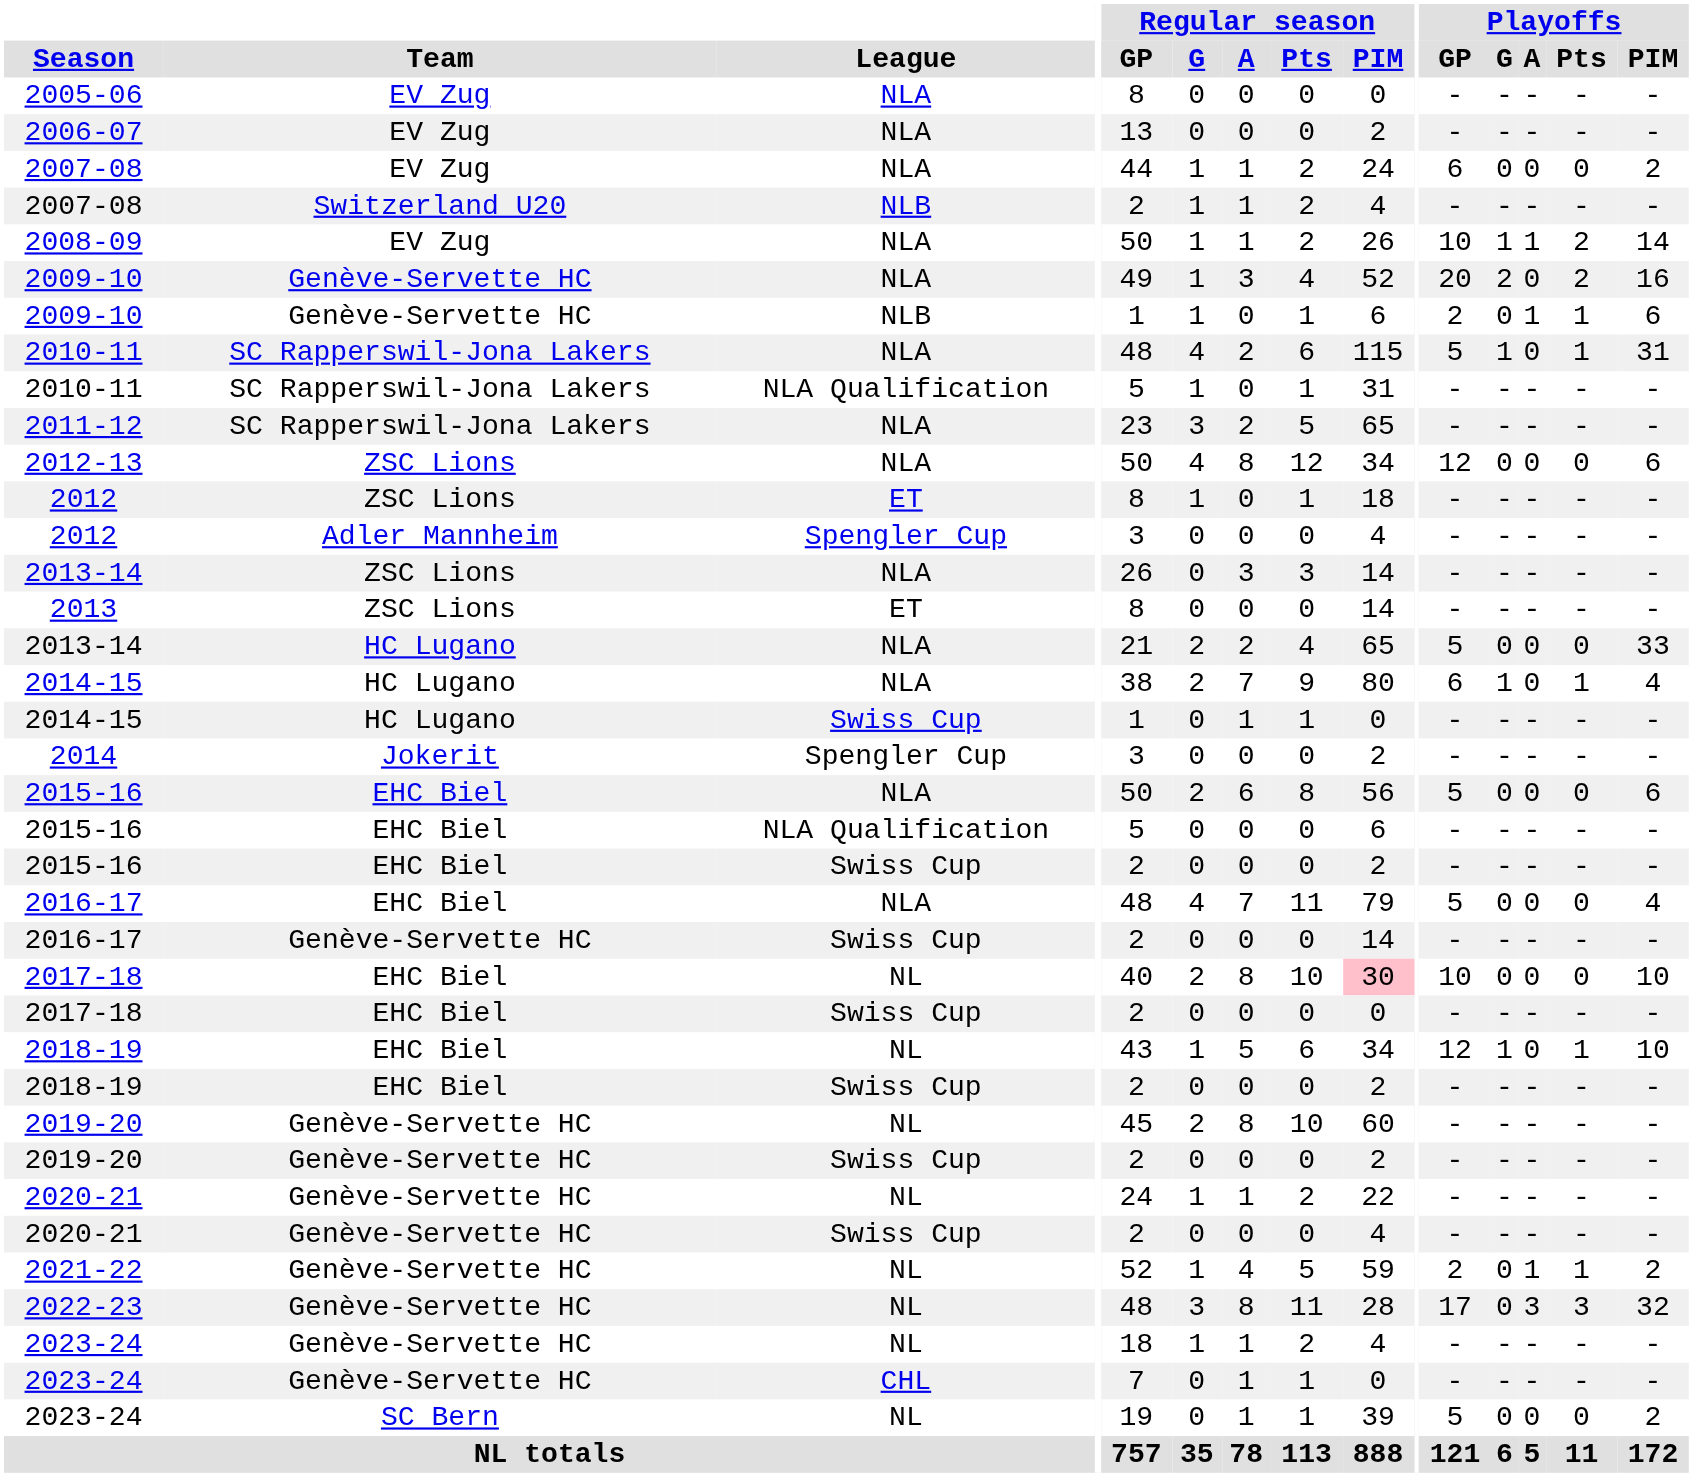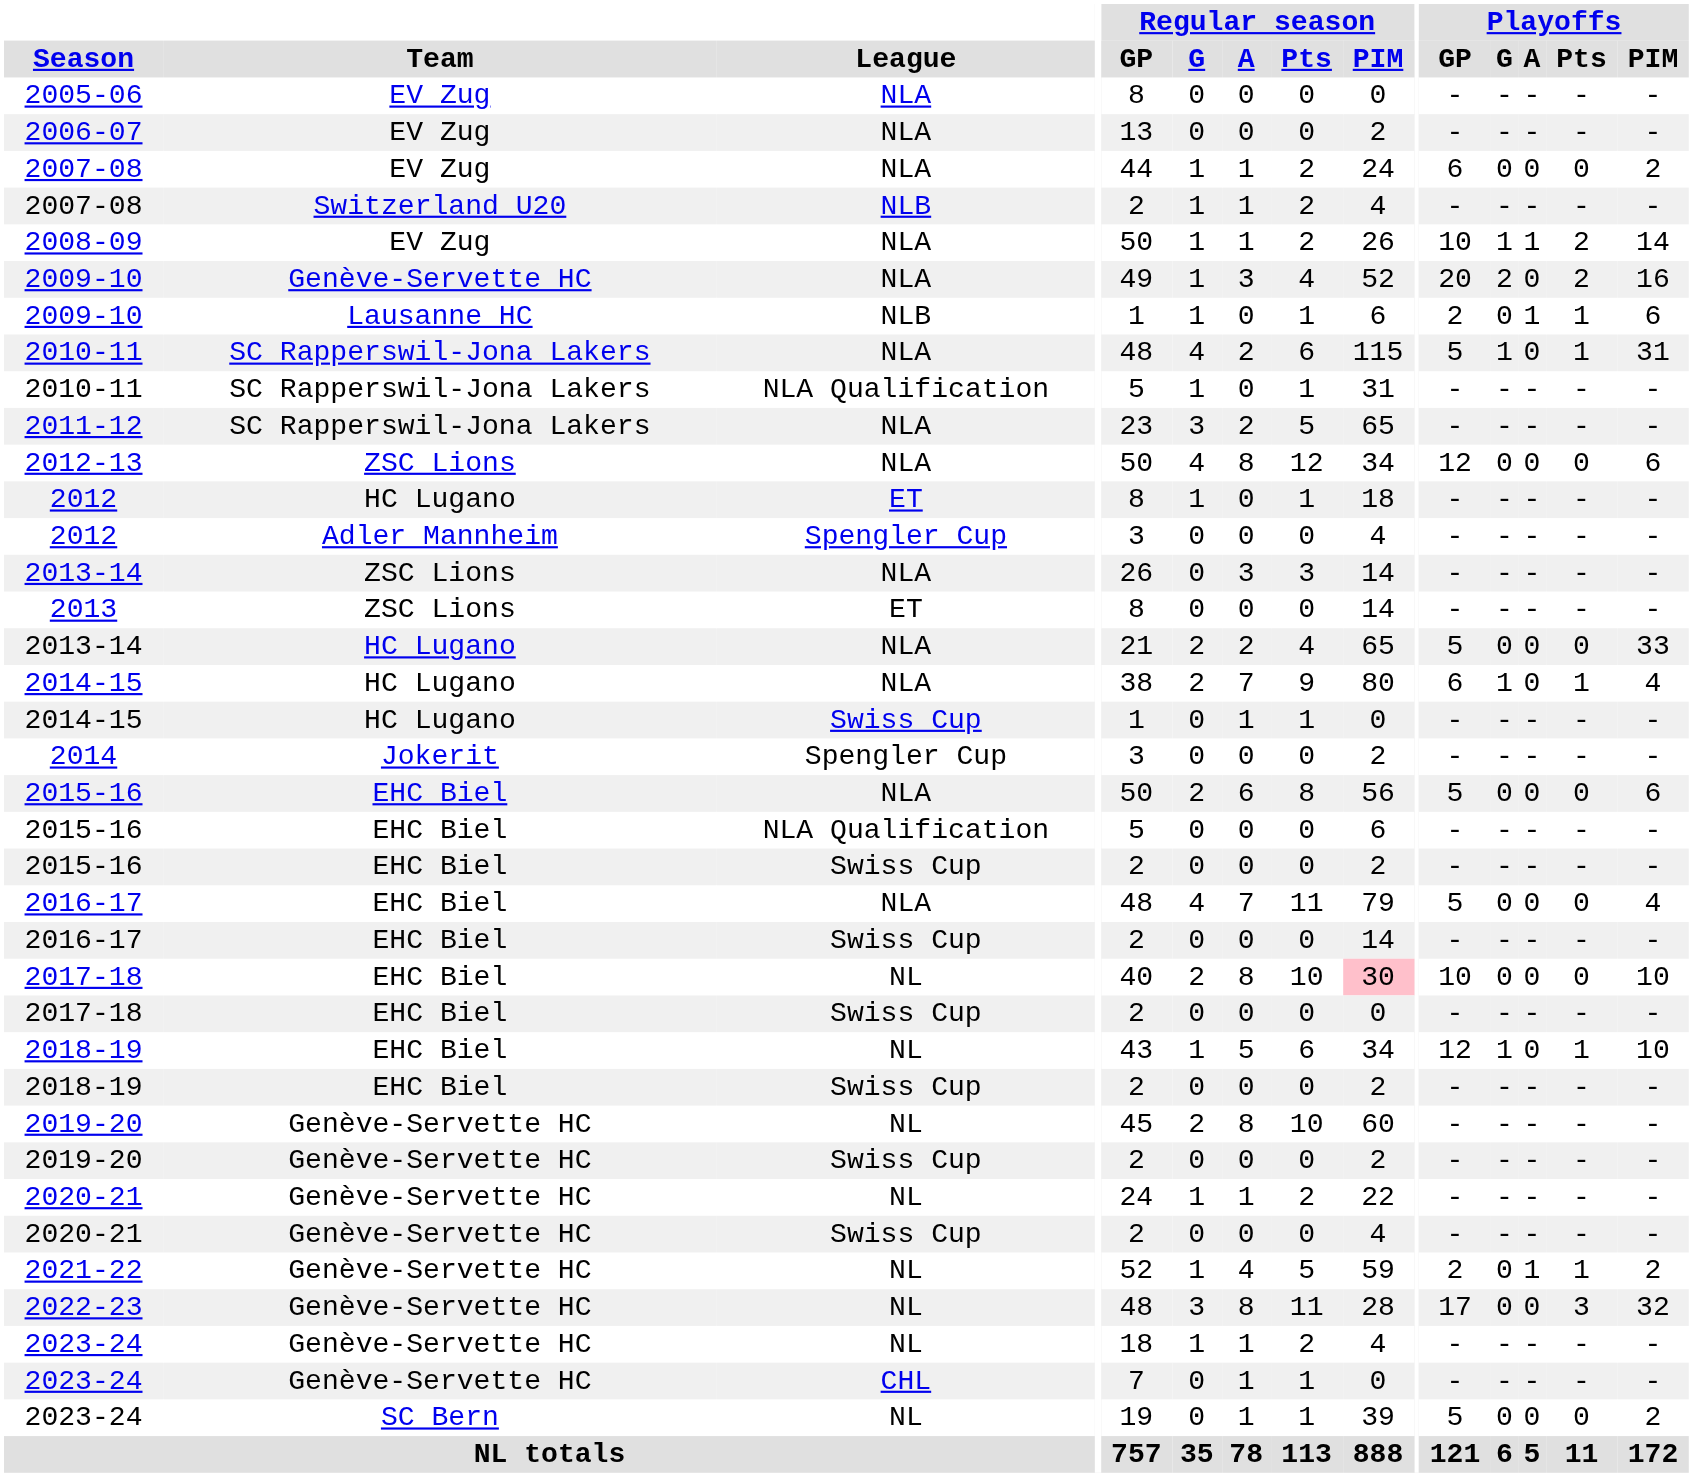2009-10 / NLB | Team: Genève-Servette HC -> Lausanne HC
2012 / ET | Team: ZSC Lions -> HC Lugano
2016-17 / Swiss Cup | Team: Genève-Servette HC -> EHC Biel
2022-23 | Playoffs / A: 3 -> 0
